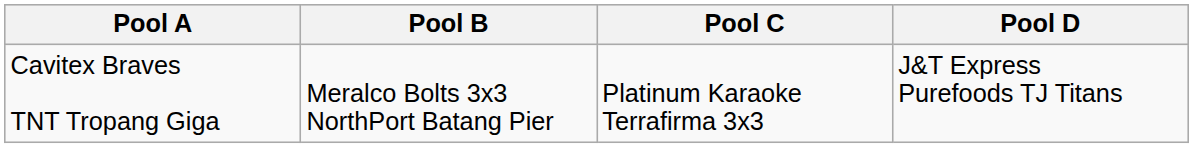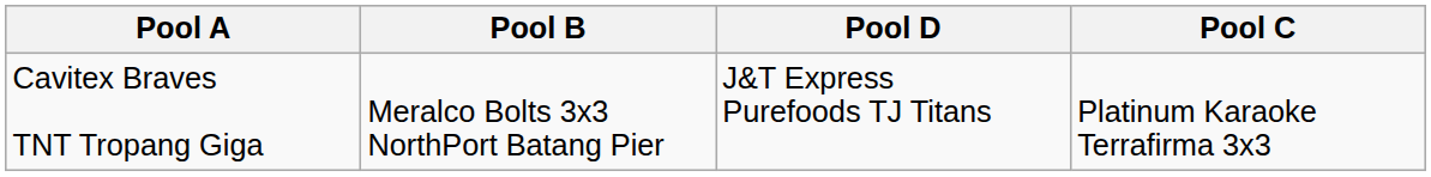columns swapped: Pool C <-> Pool D
